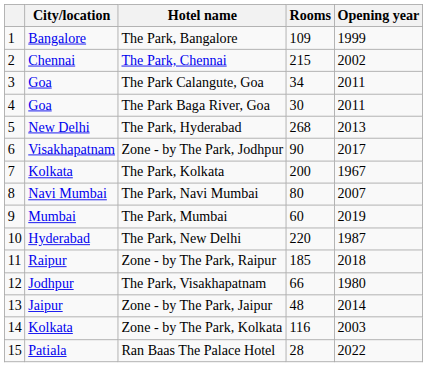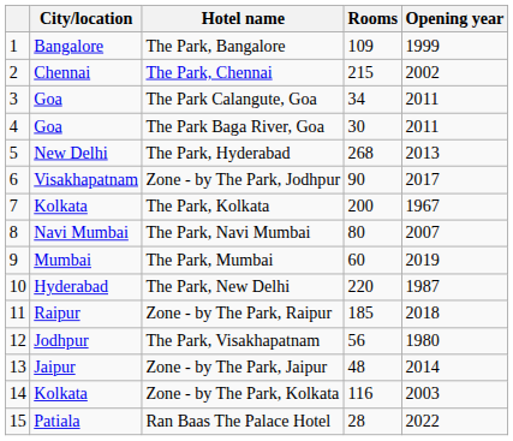The Park, Visakhapatnam | Rooms: 66 -> 56
